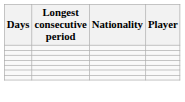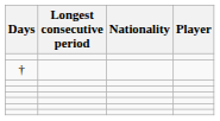+ row: †
